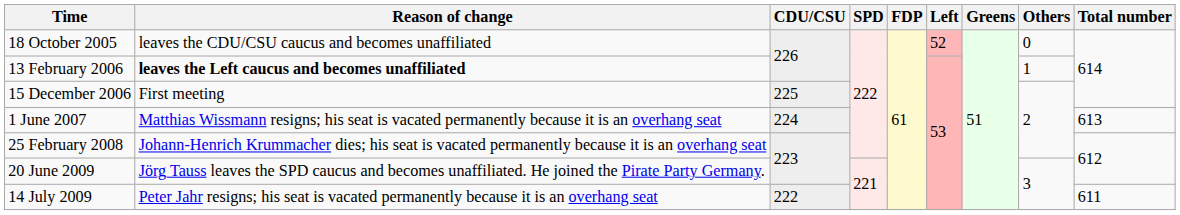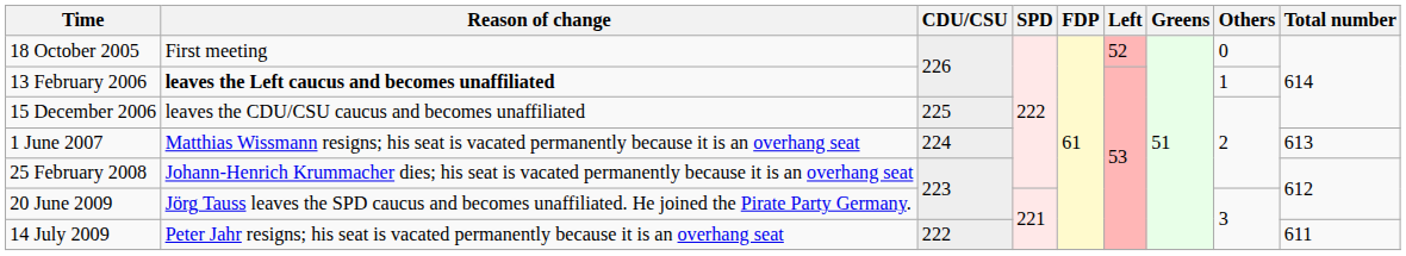18 October 2005 | Reason of change: leaves the CDU/CSU caucus and becomes unaffiliated -> First meeting
15 December 2006 | Reason of change: First meeting -> leaves the CDU/CSU caucus and becomes unaffiliated
